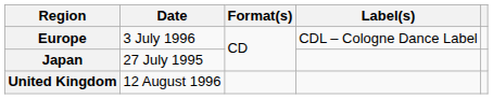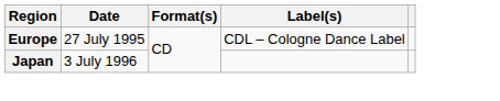Europe | Date: 3 July 1996 -> 27 July 1995
Japan | Date: 27 July 1995 -> 3 July 1996
- row: United Kingdom | 12 August 1996
